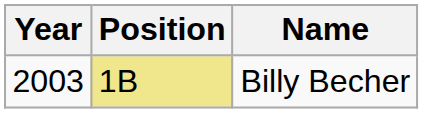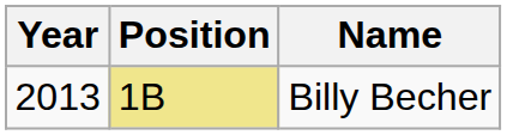Billy Becher | Year: 2003 -> 2013
